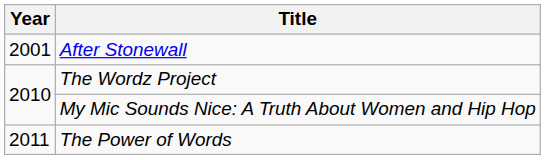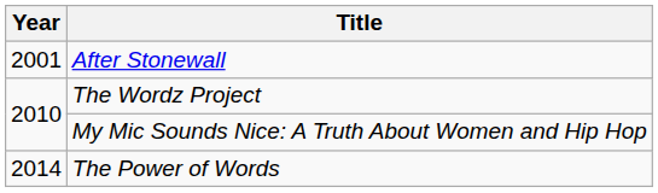The Power of Words | Year: 2011 -> 2014
